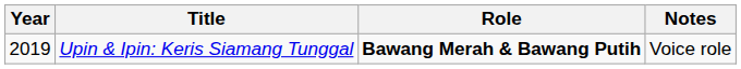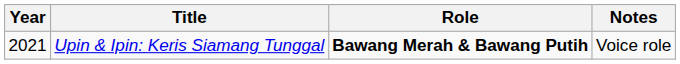Upin & Ipin: Keris Siamang Tunggal | Year: 2019 -> 2021
